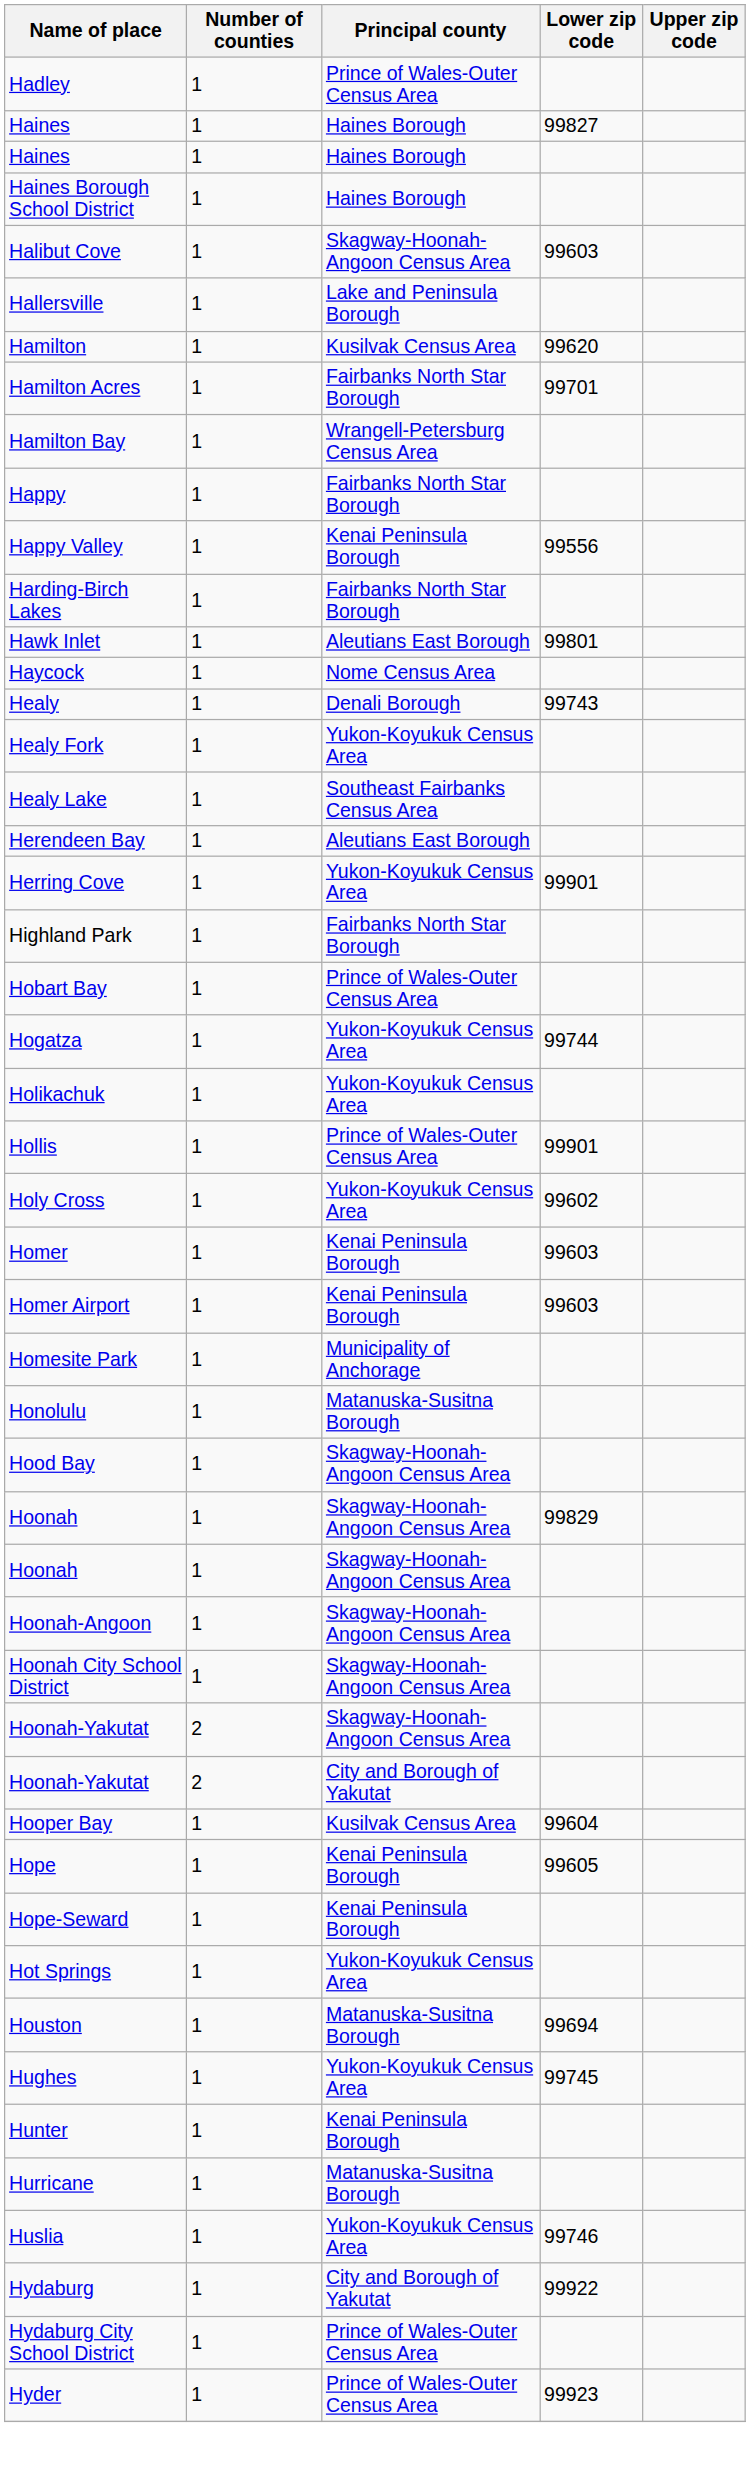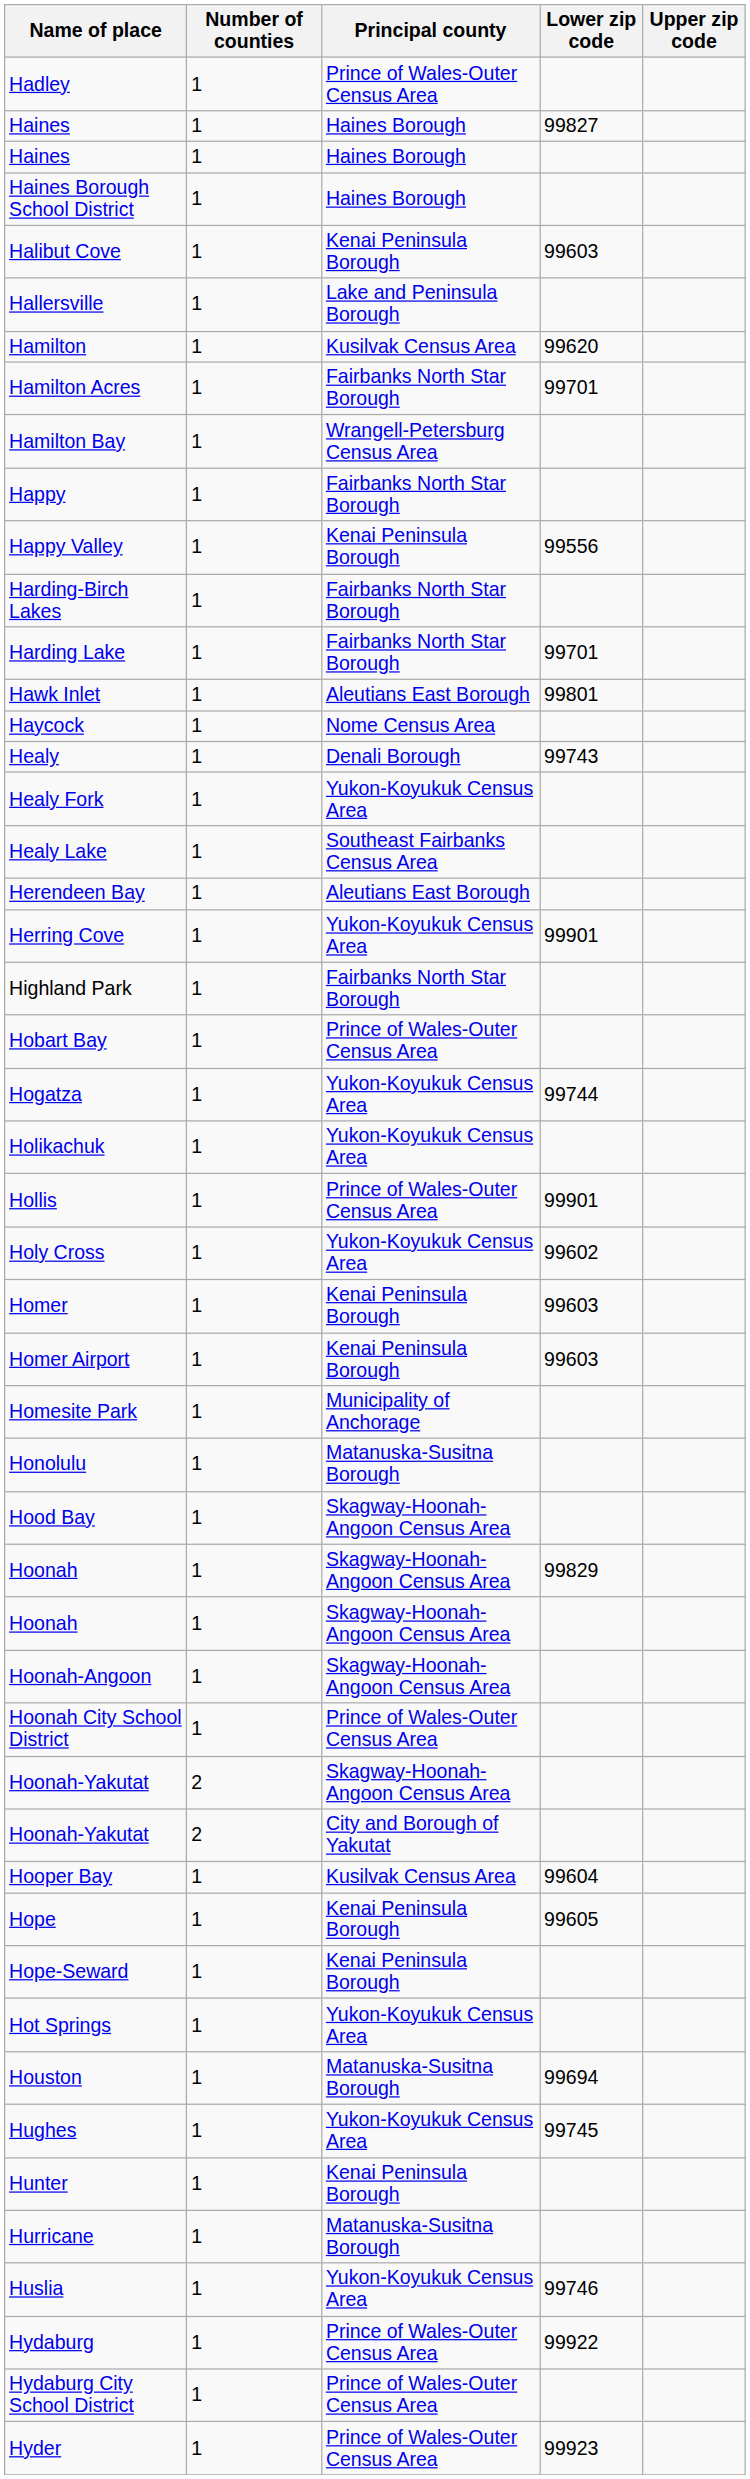Halibut Cove | Principal county: Skagway-Hoonah-Angoon Census Area -> Kenai Peninsula Borough
+ row: Harding Lake | 1 | Fairbanks North Star Borough | 99701
Hoonah City School District | Principal county: Skagway-Hoonah-Angoon Census Area -> Prince of Wales-Outer Census Area
Hydaburg | Principal county: City and Borough of Yakutat -> Prince of Wales-Outer Census Area
